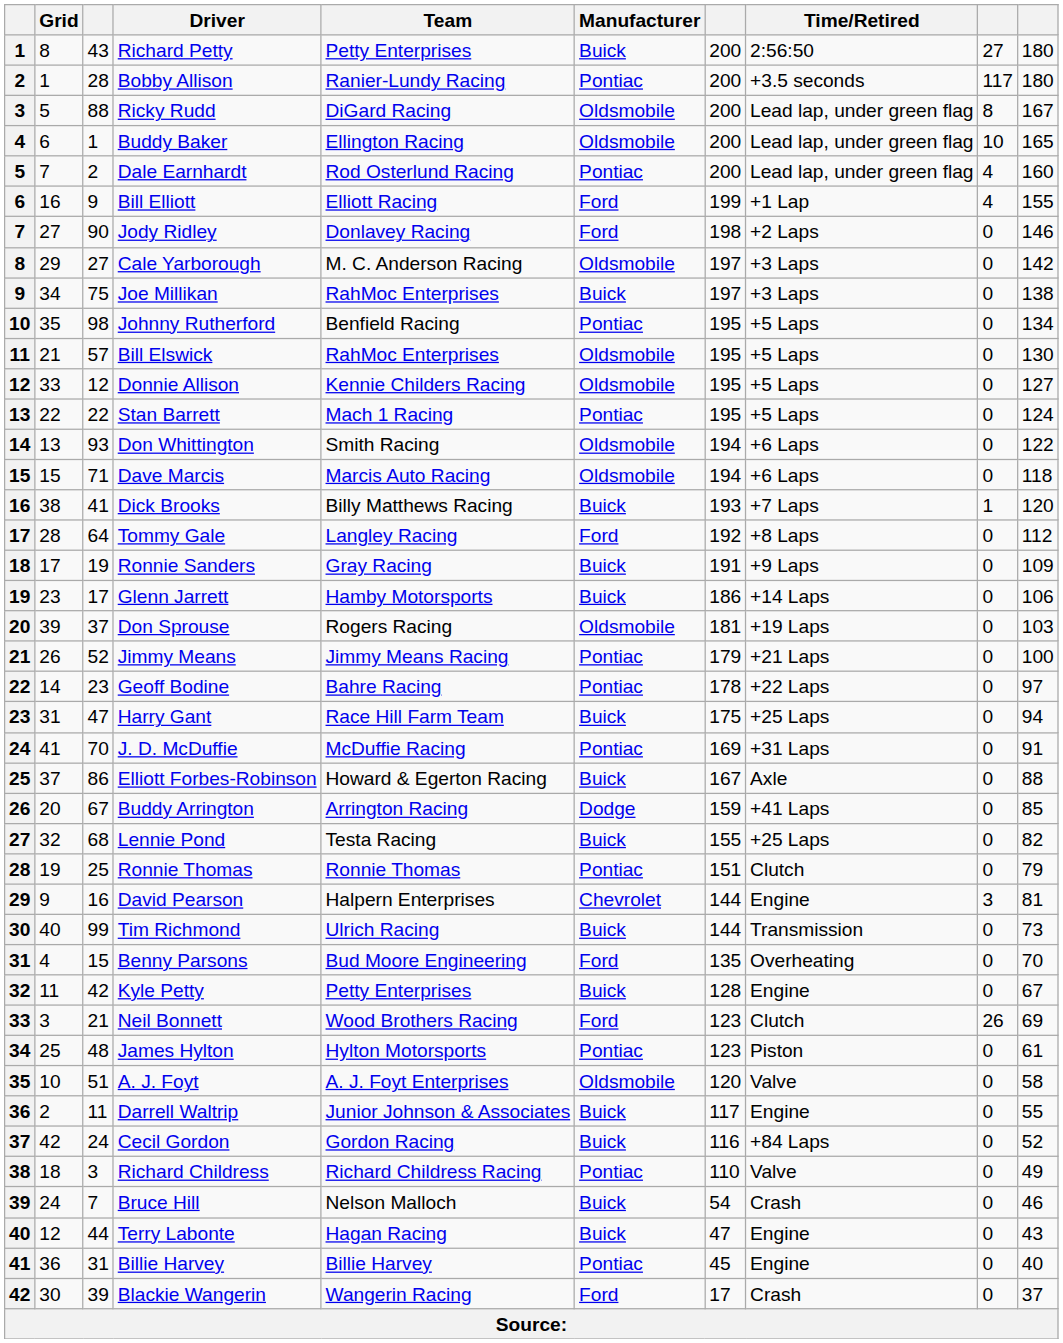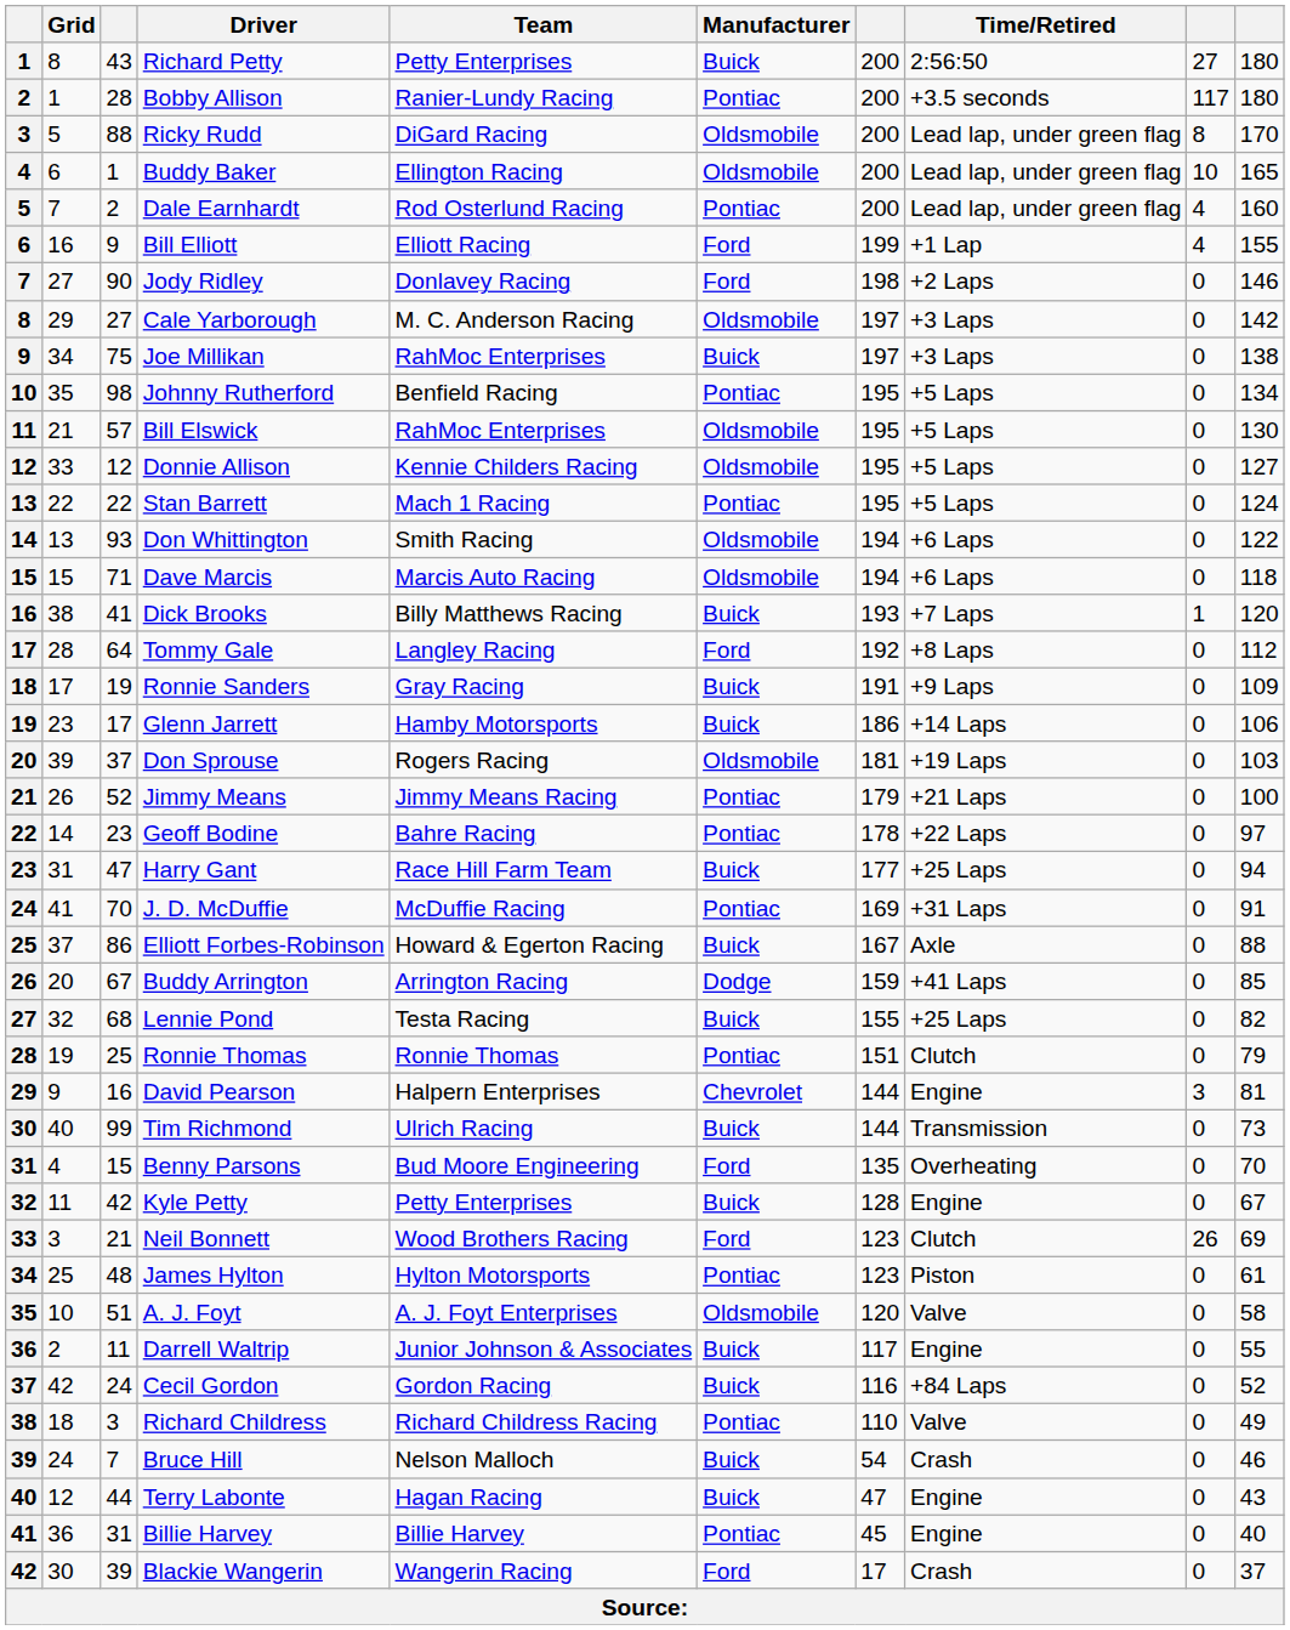Ricky Rudd | column 10: 167 -> 170
Harry Gant | column 7: 175 -> 177
